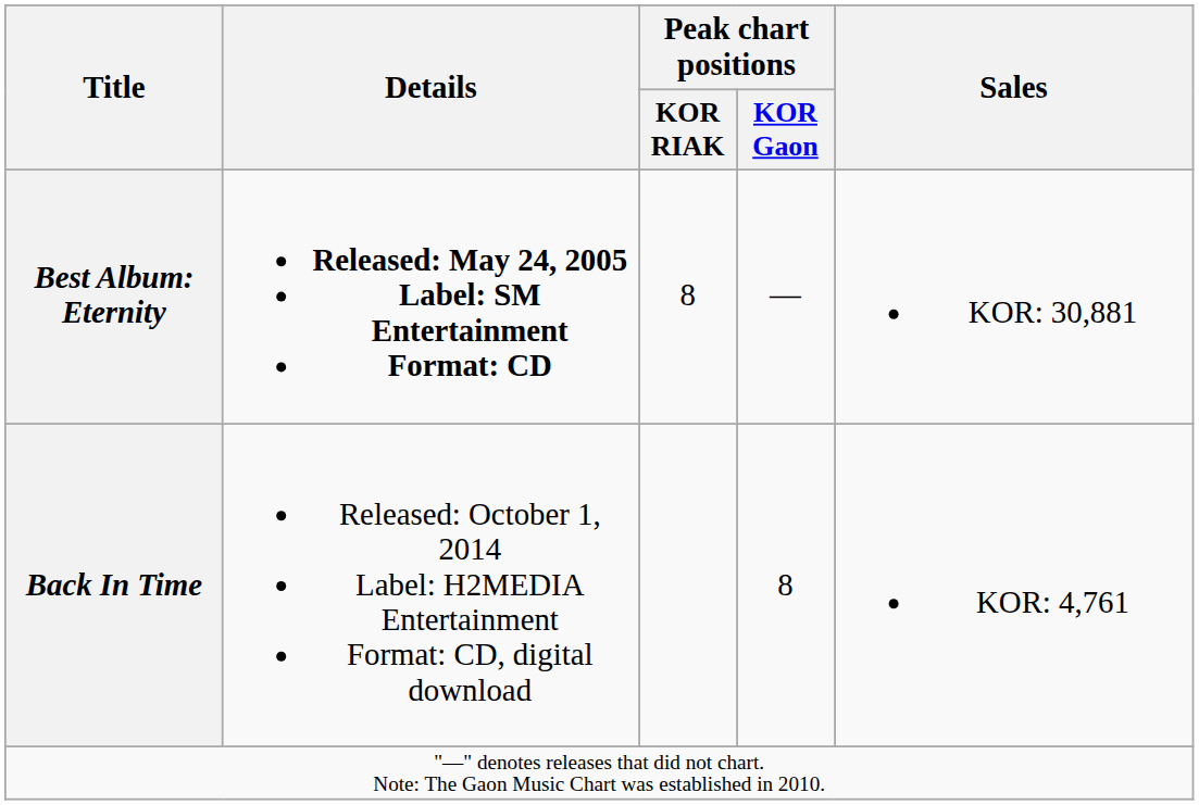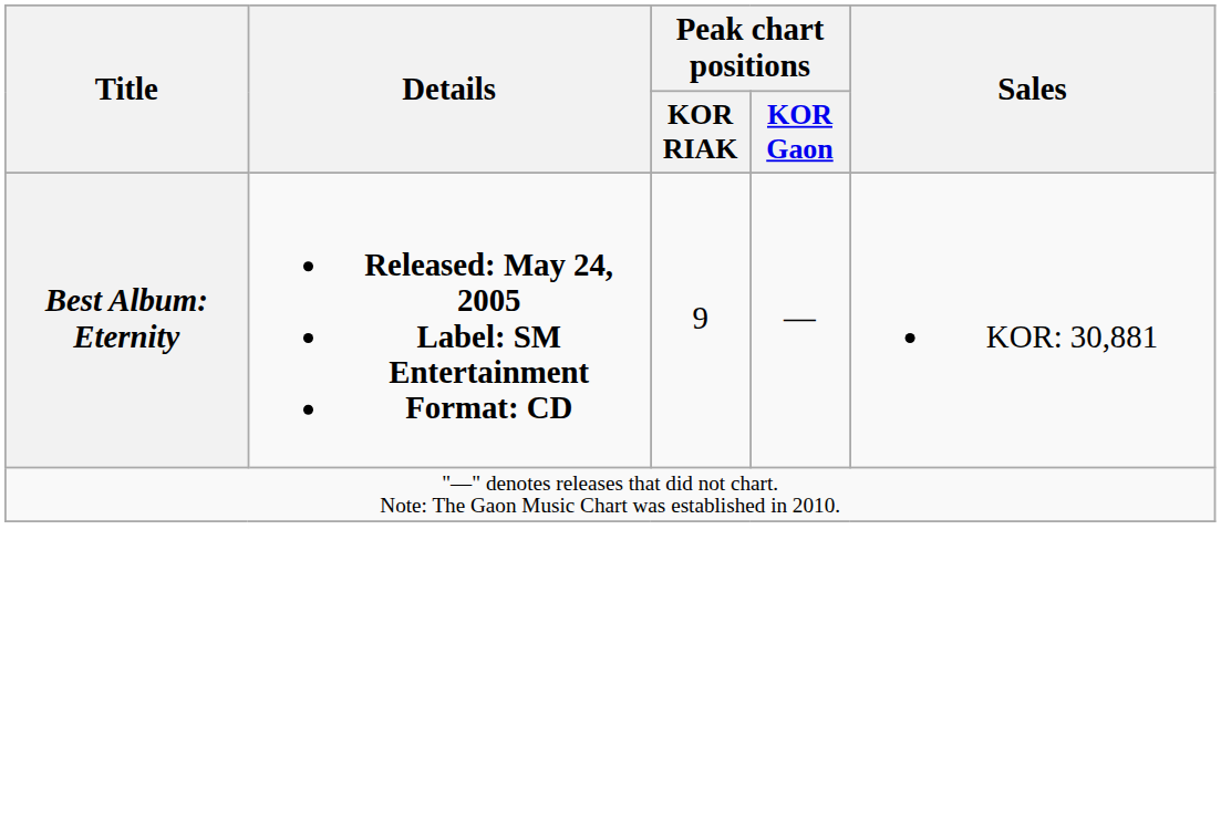Best Album: Eternity | Peak chart positions / KOR RIAK: 8 -> 9
- row: Back In Time | Released: October 1, 2014 Label: H2MEDIA Entertainment Format: CD, digital download | 8 | KOR: 4,761
